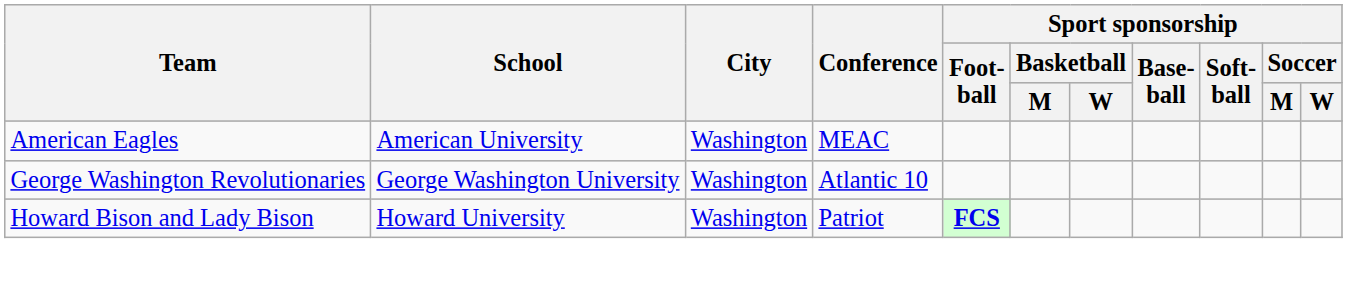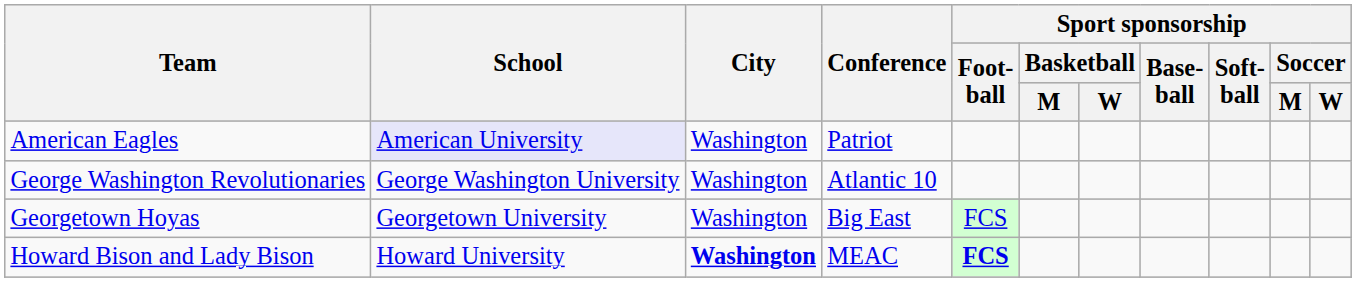American Eagles | School: no background -> lavender background
American Eagles | Conference: MEAC -> Patriot
+ row: Georgetown Hoyas | Georgetown University | Washington | Big East | FCS
Howard Bison and Lady Bison | City: normal -> bold
Howard Bison and Lady Bison | Conference: Patriot -> MEAC
